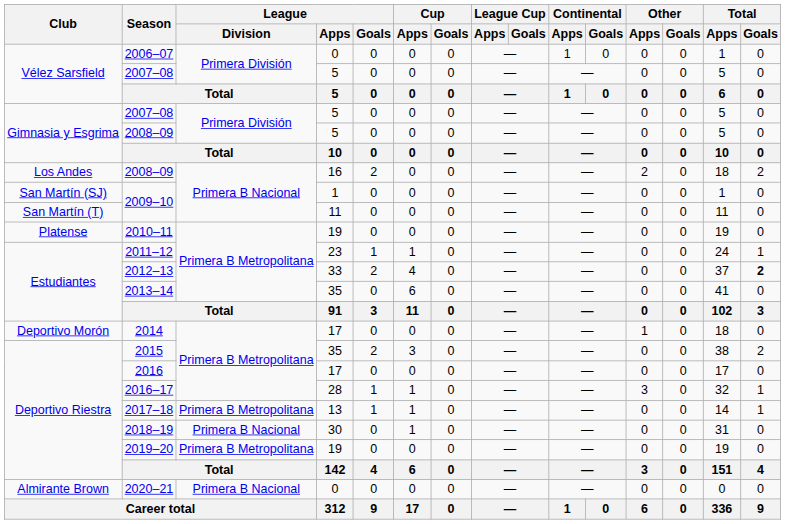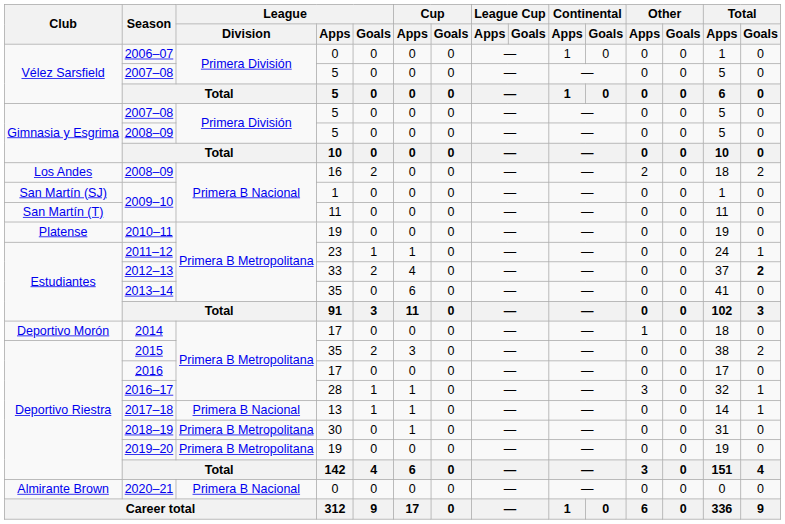2017–18 | League / Division: Primera B Metropolitana -> Primera B Nacional
2018–19 | League / Division: Primera B Nacional -> Primera B Metropolitana
